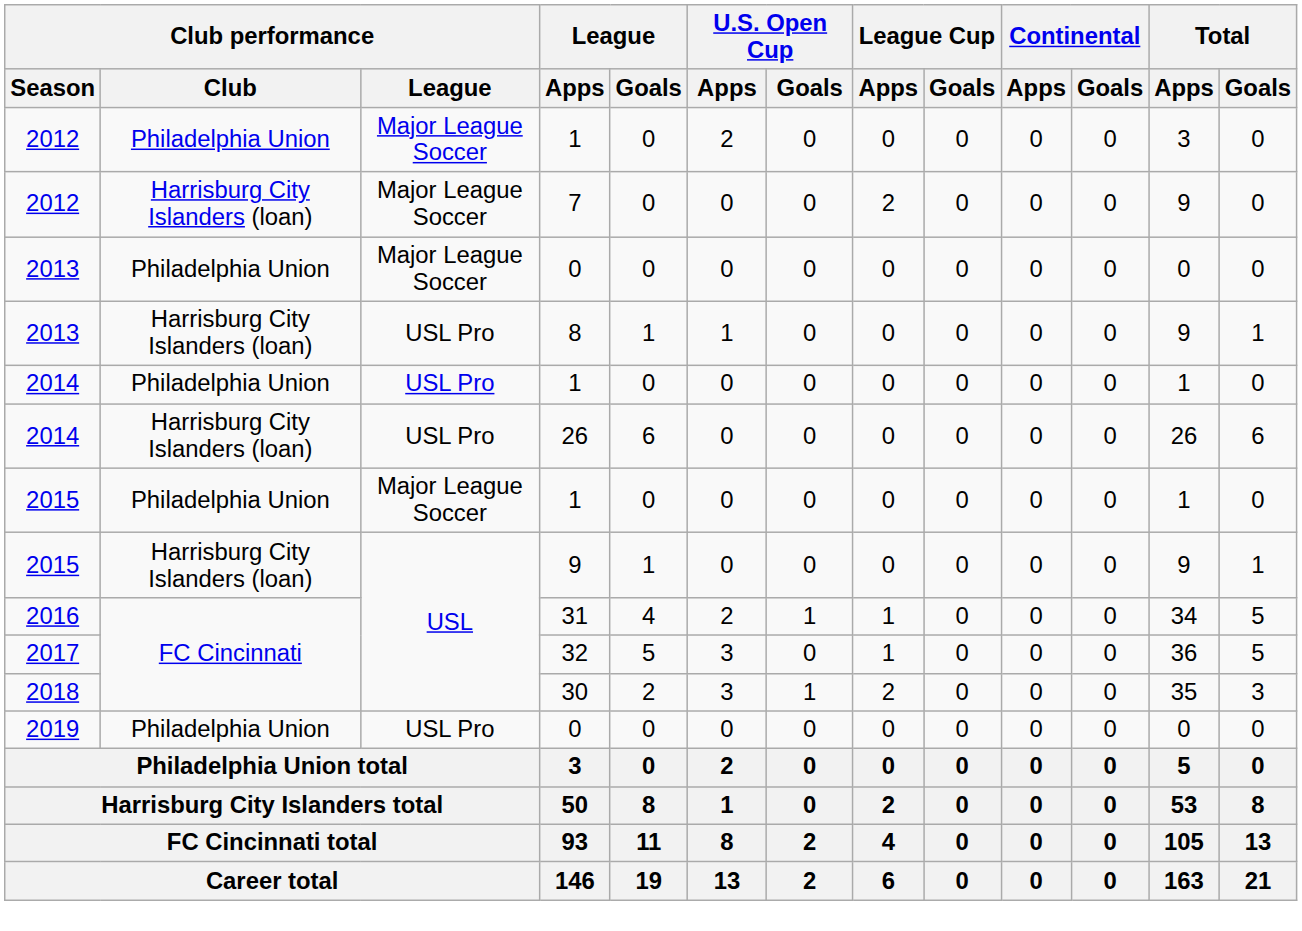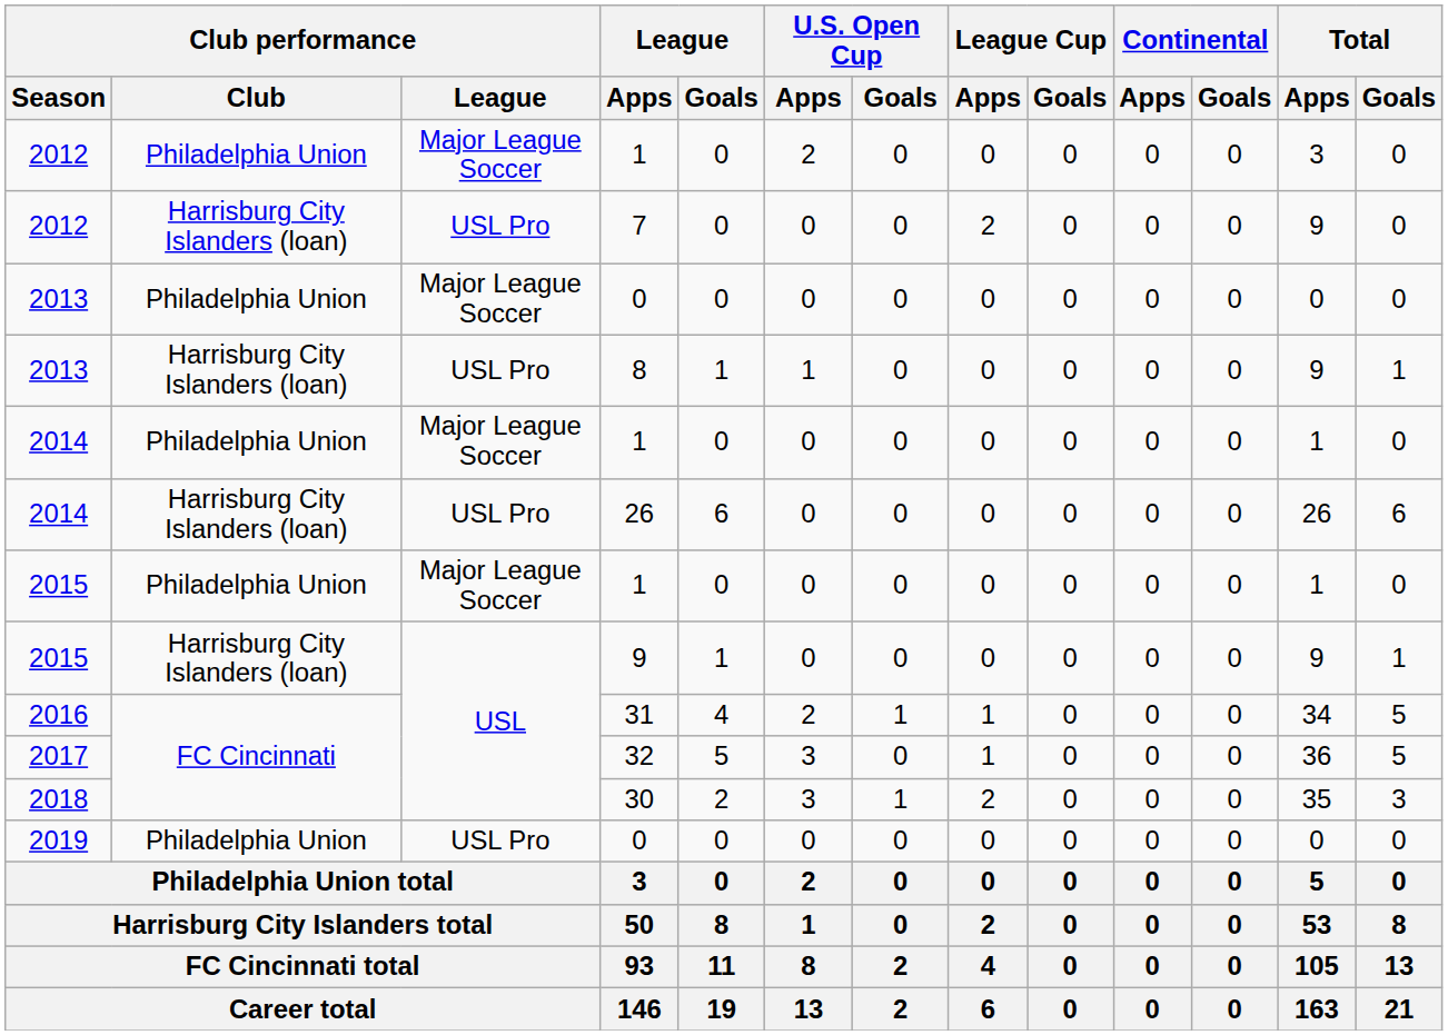7 | Club performance / League: Major League Soccer -> USL Pro
2014 / 1 | Club performance / League: USL Pro -> Major League Soccer
